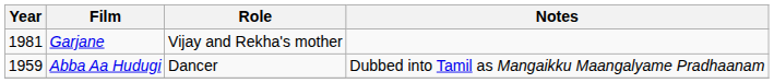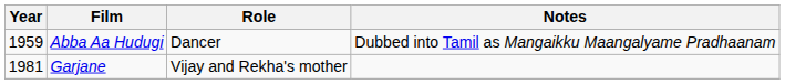rows swapped: Abba Aa Hudugi <-> Garjane
